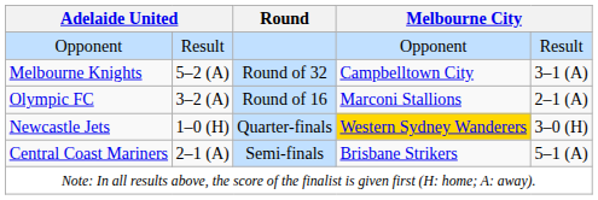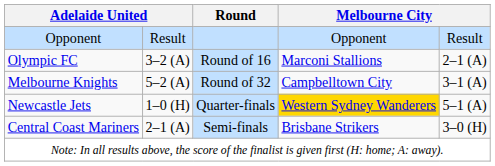rows swapped: Melbourne Knights <-> Olympic FC
Newcastle Jets | column 5: 3–0 (H) -> 5–1 (A)
Central Coast Mariners | column 5: 5–1 (A) -> 3–0 (H)
